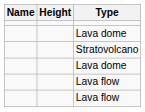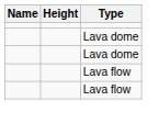- row: Stratovolcano
